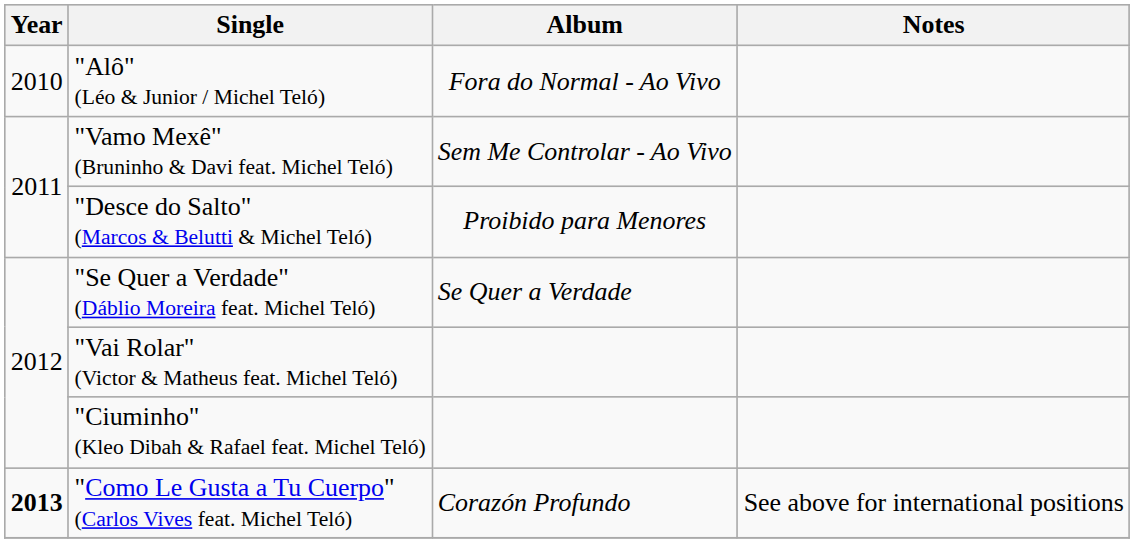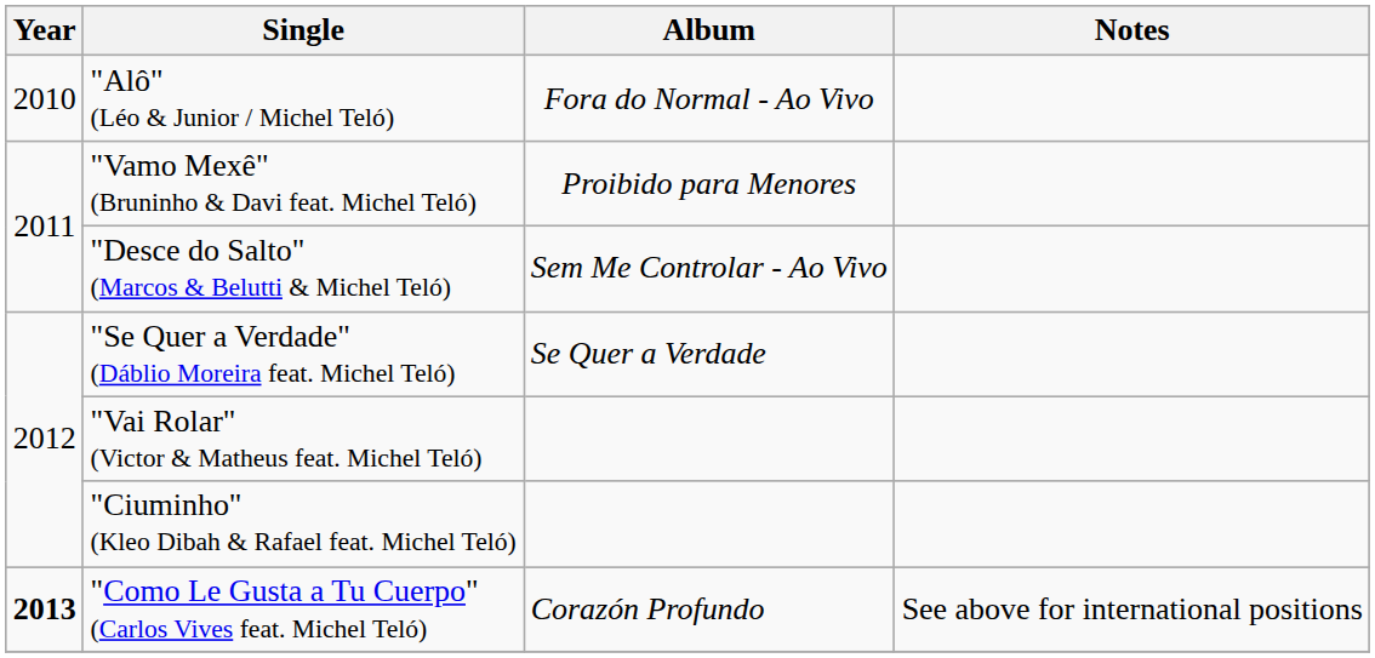"Vamo Mexê" (Bruninho & Davi feat. Michel Teló) | Album: Sem Me Controlar - Ao Vivo -> Proibido para Menores
"Desce do Salto" (Marcos & Belutti & Michel Teló) | Album: Proibido para Menores -> Sem Me Controlar - Ao Vivo
